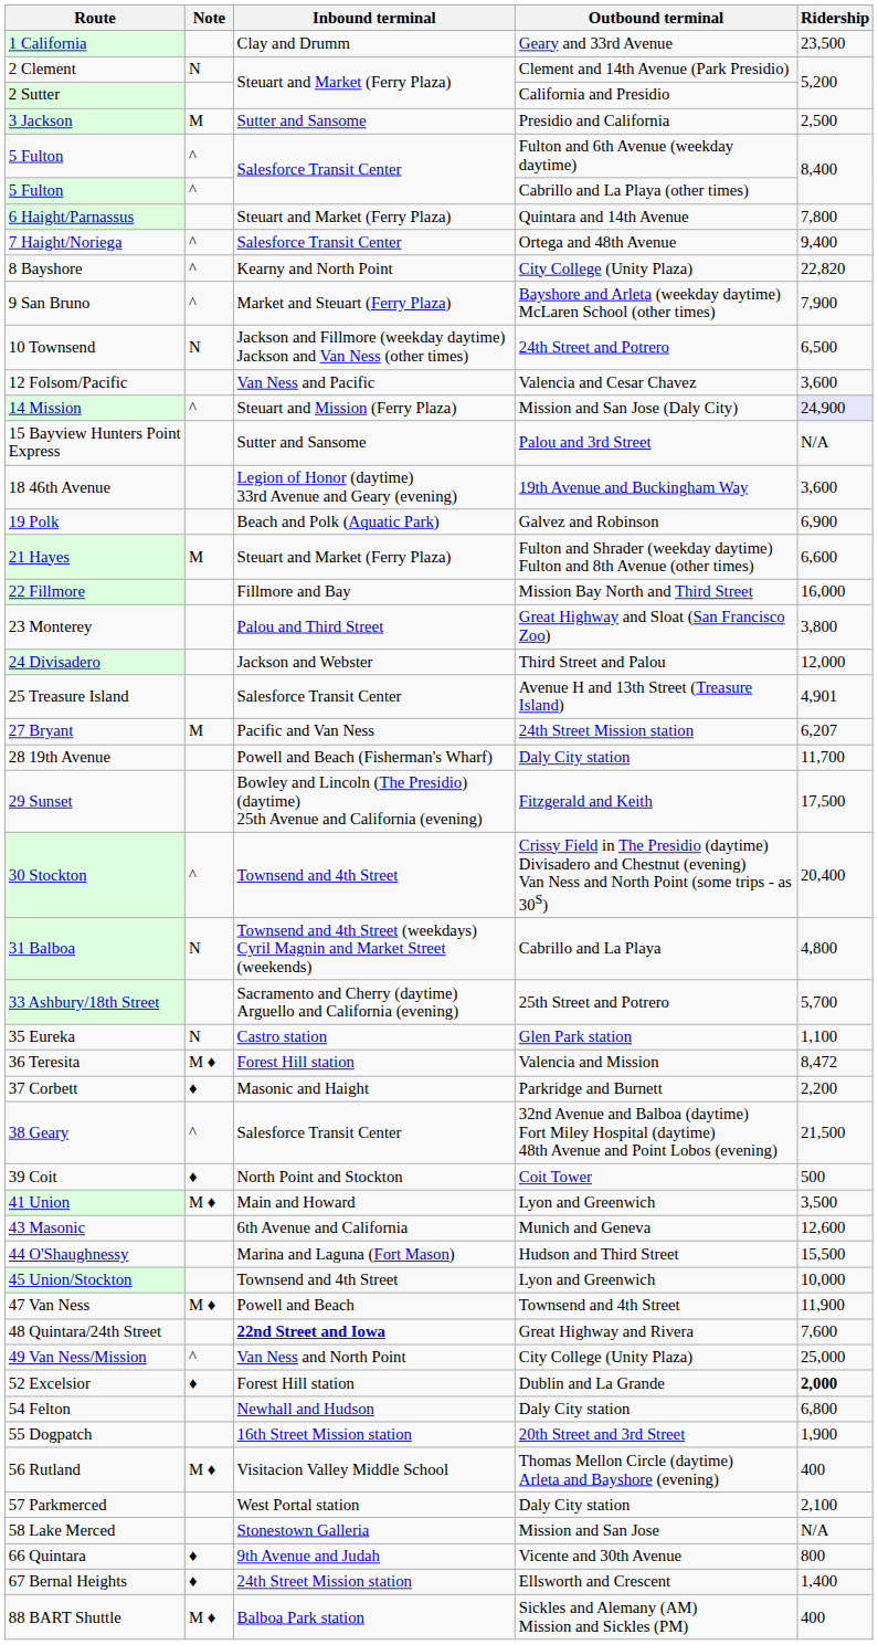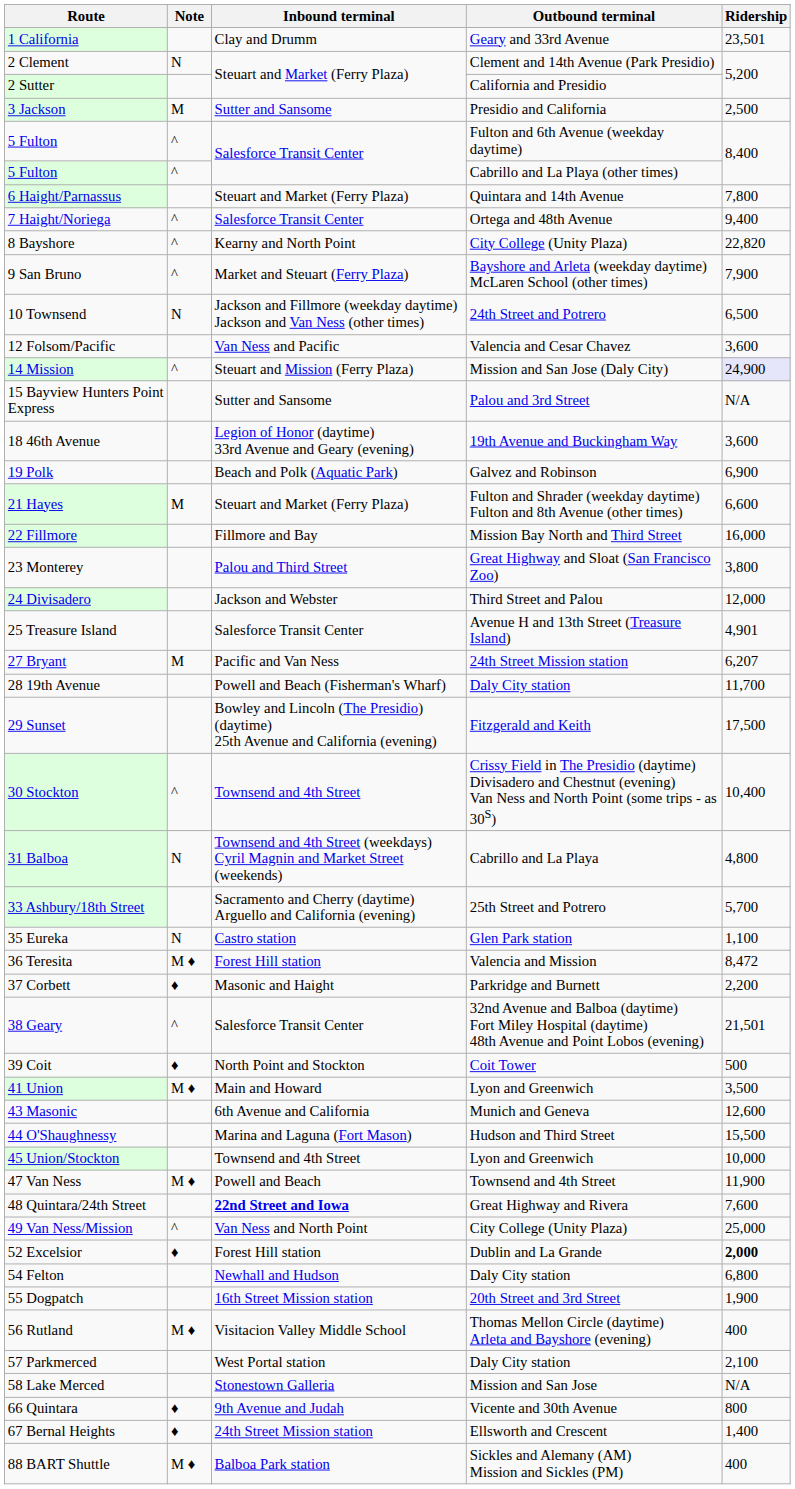1 California | Ridership: 23,500 -> 23,501
30 Stockton | Ridership: 20,400 -> 10,400
38 Geary | Ridership: 21,500 -> 21,501
